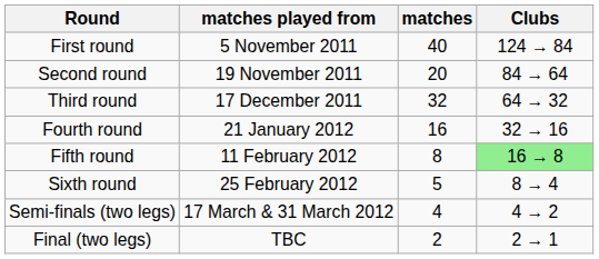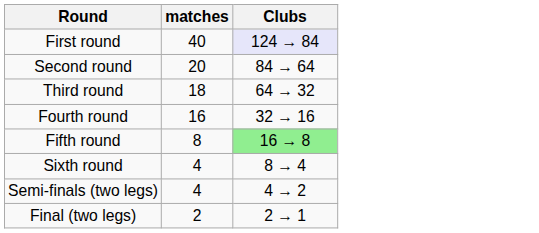- column: matches played from | 5 November 2011 | 19 November 2011 | 17 December 2011 | 21 January 2012 | 11 February 2012 | 25 February 2012 | 17 March & 31 March 2012 | TBC
First round | Clubs: no background -> lavender background
Third round | matches: 32 -> 18
Sixth round | matches: 5 -> 4
